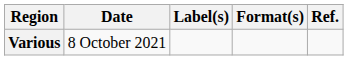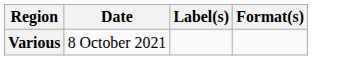- column: Ref.
